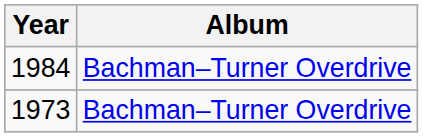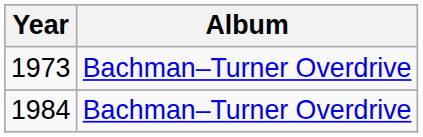rows swapped: 1973 <-> 1984
